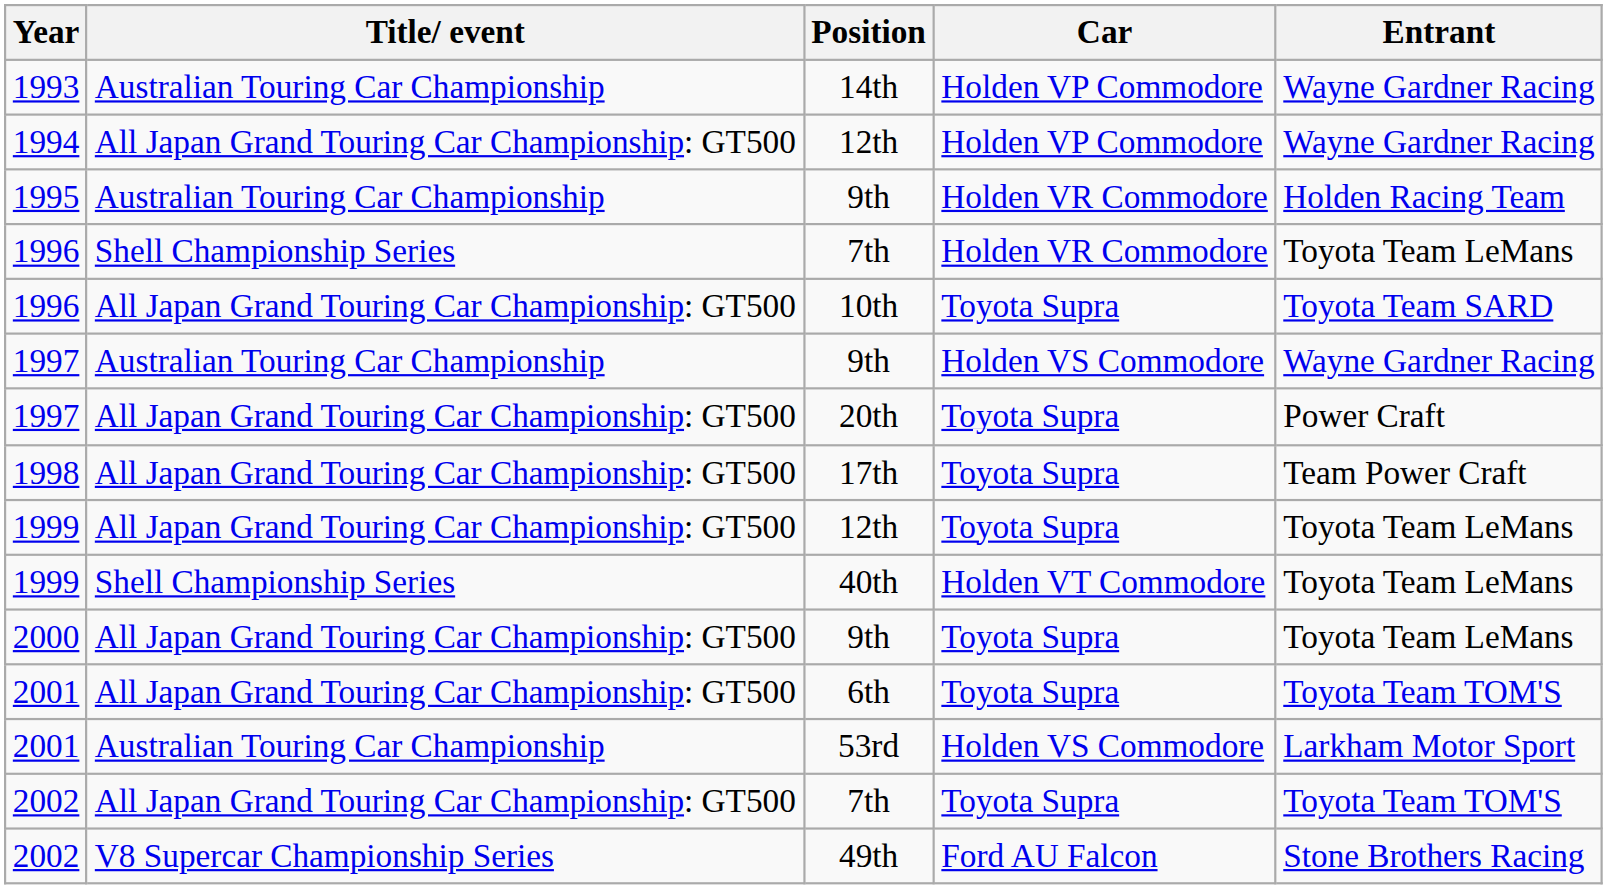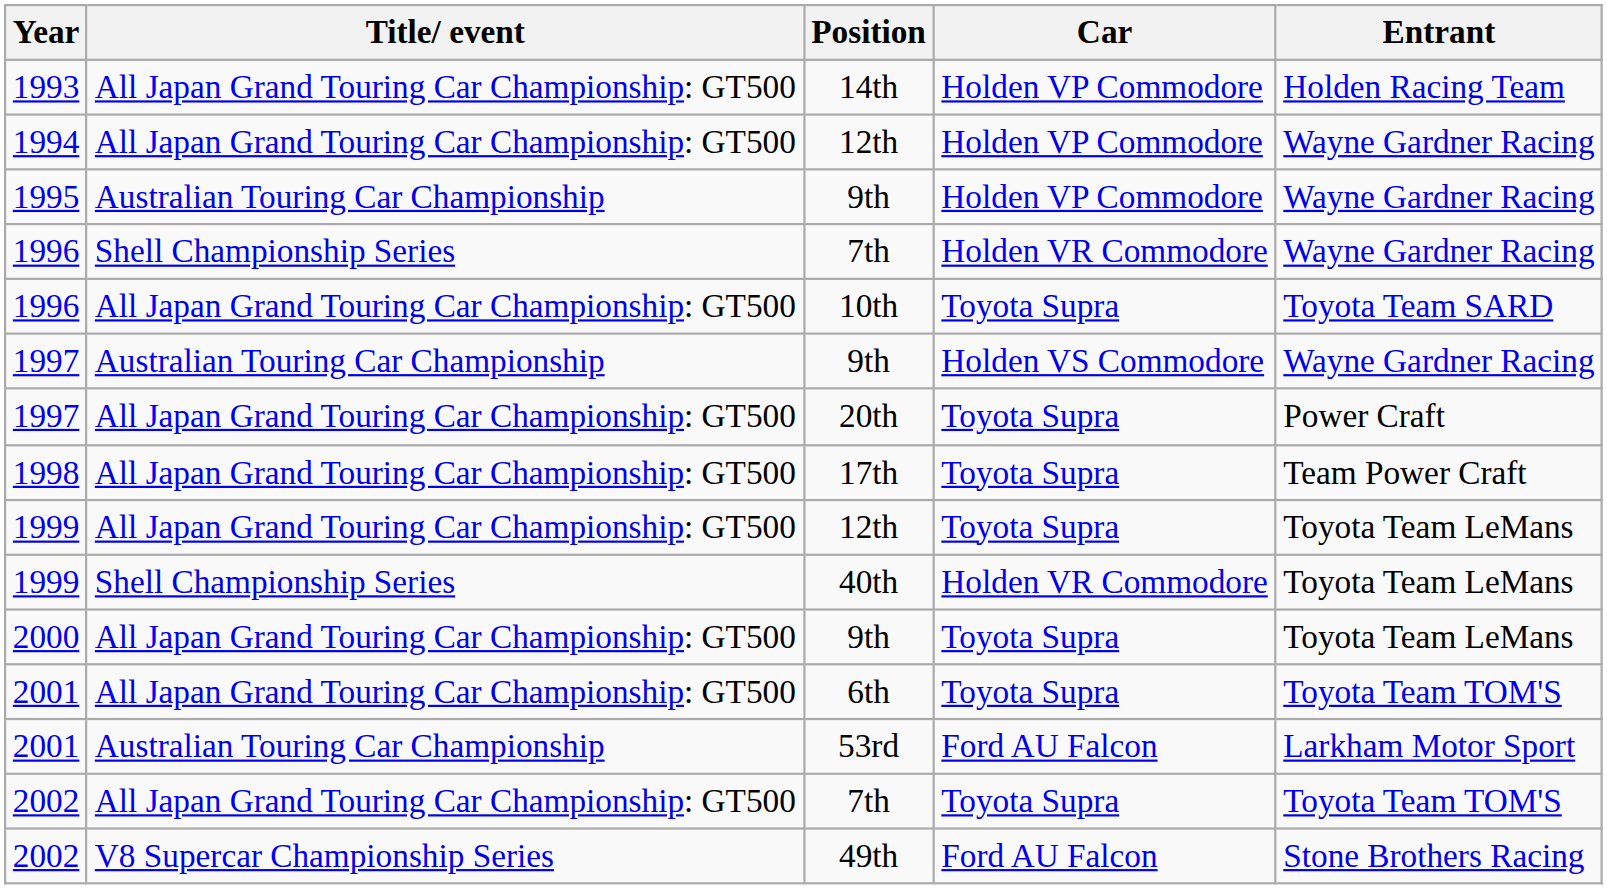14th | Title/ event: Australian Touring Car Championship -> All Japan Grand Touring Car Championship: GT500
14th | Entrant: Wayne Gardner Racing -> Holden Racing Team
1995 / 9th | Car: Holden VR Commodore -> Holden VP Commodore
1995 / 9th | Entrant: Holden Racing Team -> Wayne Gardner Racing
1996 / 7th | Entrant: Toyota Team LeMans -> Wayne Gardner Racing
40th | Car: Holden VT Commodore -> Holden VR Commodore
53rd | Car: Holden VS Commodore -> Ford AU Falcon
